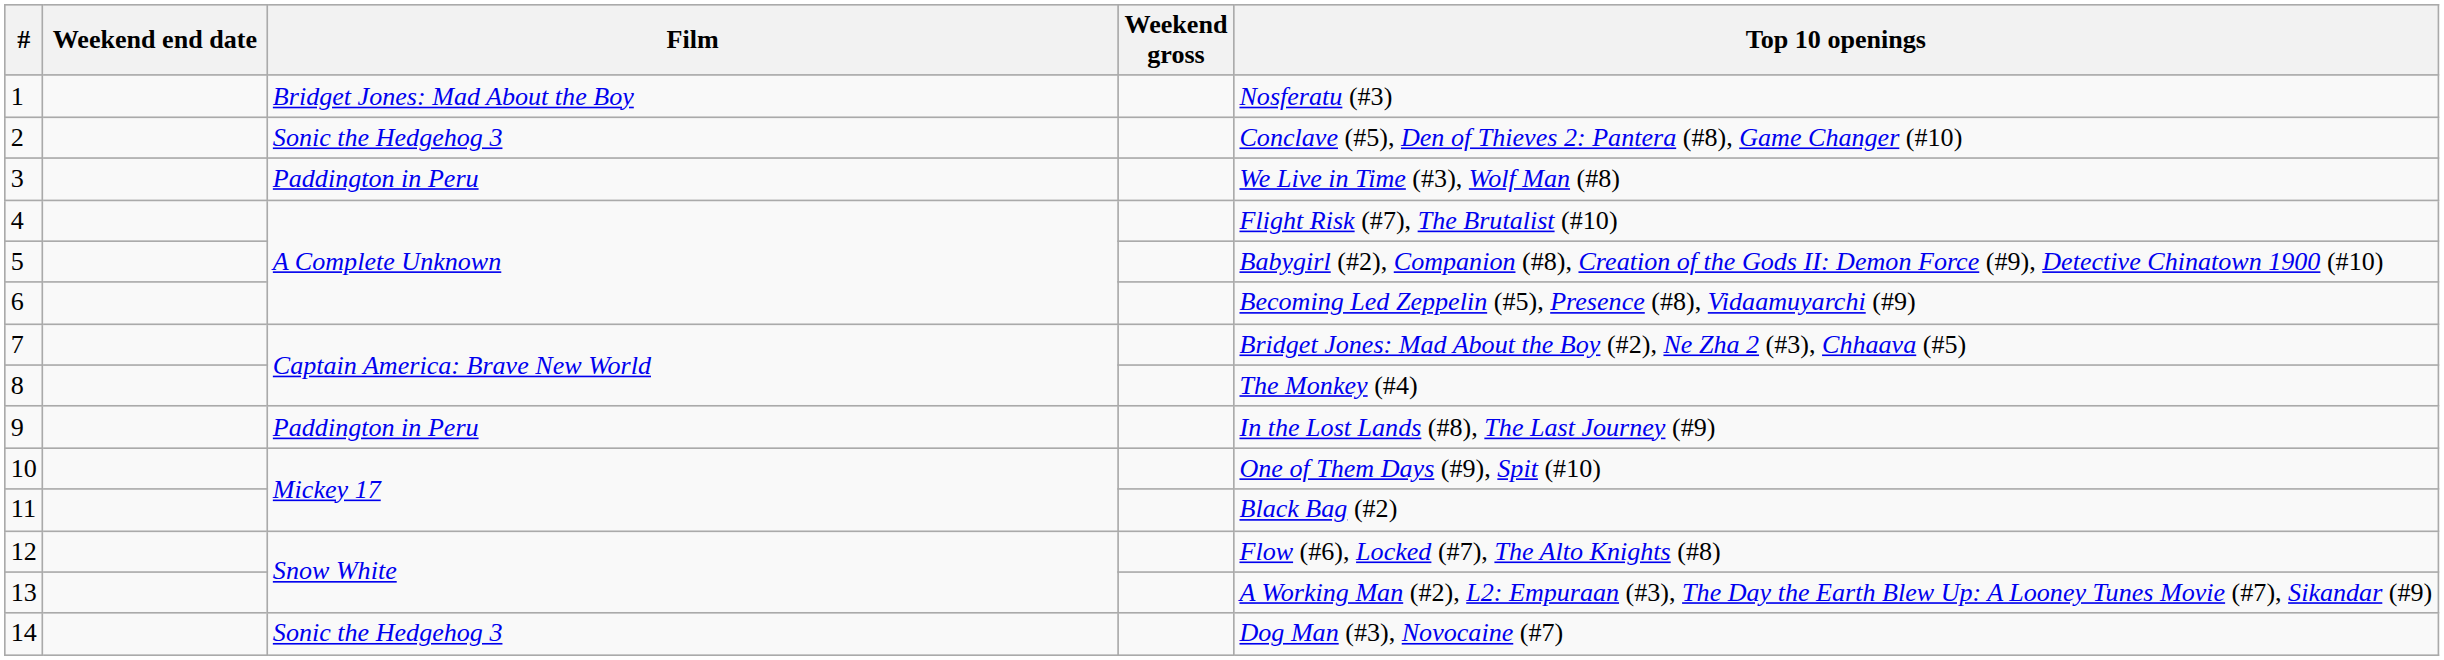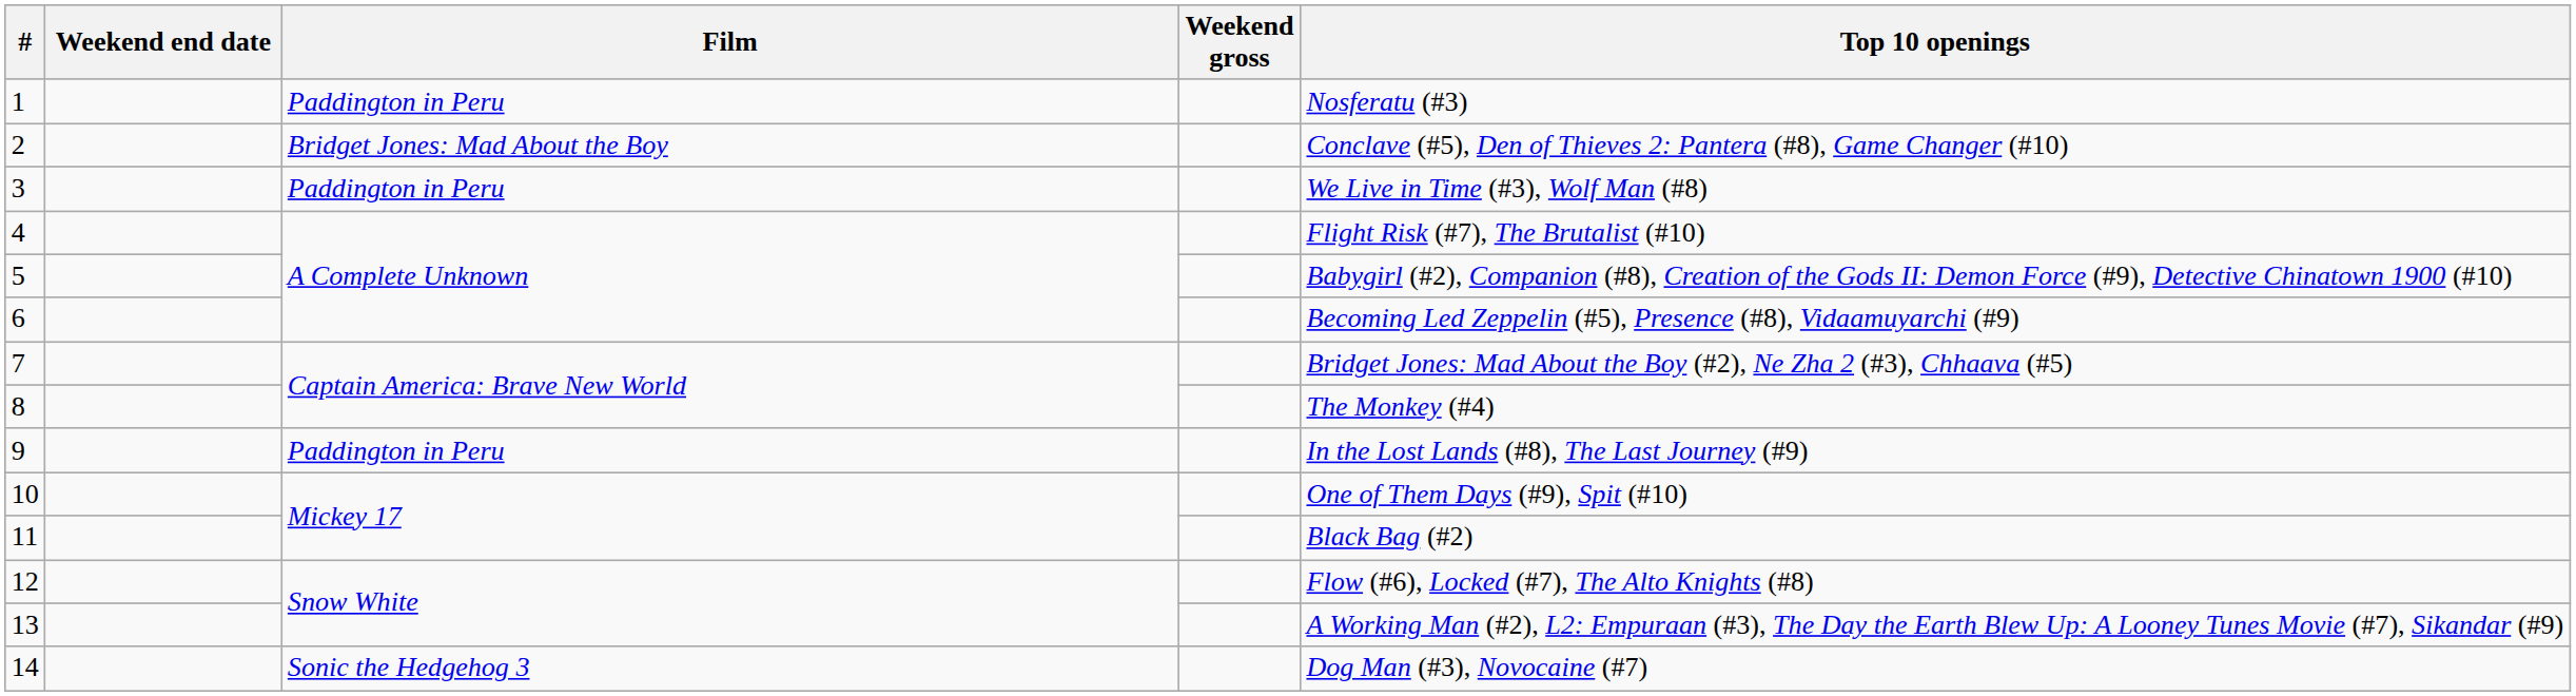1 | Film: Bridget Jones: Mad About the Boy -> Paddington in Peru
2 | Film: Sonic the Hedgehog 3 -> Bridget Jones: Mad About the Boy
